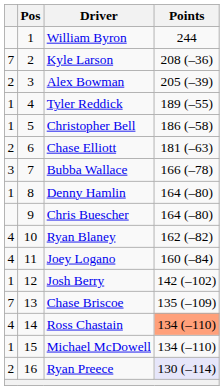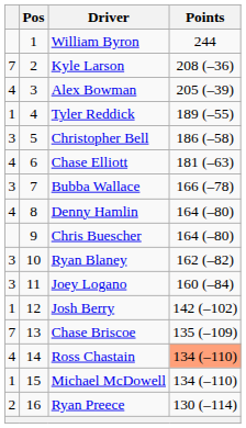Alex Bowman | column 1: 2 -> 4
Christopher Bell | column 1: 1 -> 3
Chase Elliott | column 1: 2 -> 4
Denny Hamlin | column 1: 1 -> 4
Ryan Blaney | column 1: 4 -> 3
Joey Logano | column 1: 4 -> 3
Ryan Preece | Points: lavender background -> no background
